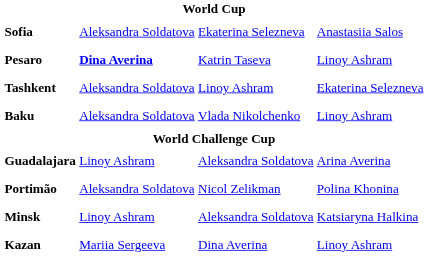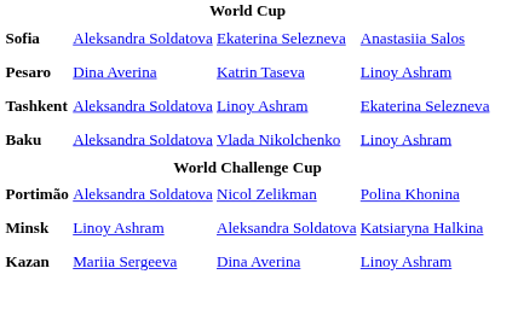Pesaro | column 2: bold -> normal
- row: Guadalajara | Linoy Ashram | Aleksandra Soldatova | Arina Averina
